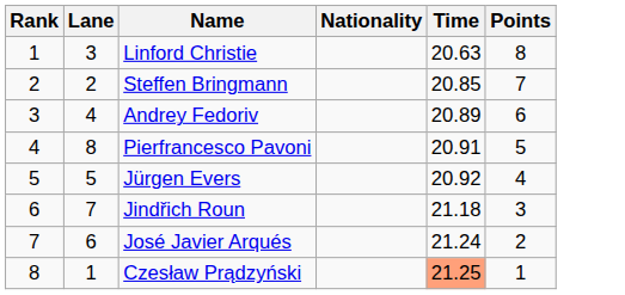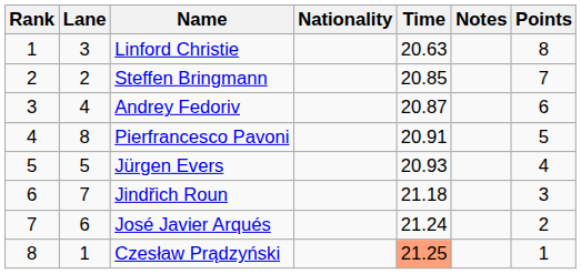+ column: Notes
Andrey Fedoriv | Time: 20.89 -> 20.87
Jürgen Evers | Time: 20.92 -> 20.93
